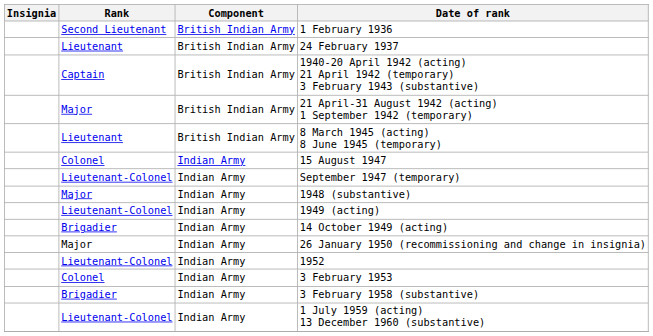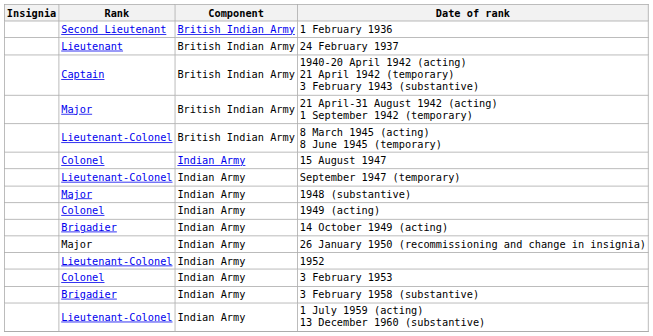8 March 1945 (acting) 8 June 1945 (temporary) | Rank: Lieutenant -> Lieutenant-Colonel
1949 (acting) | Rank: Lieutenant-Colonel -> Colonel
